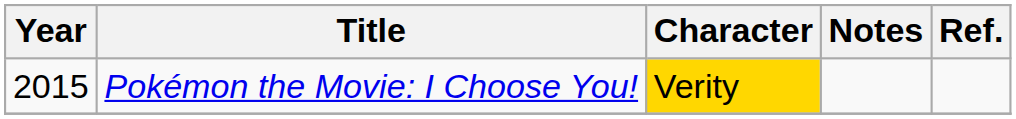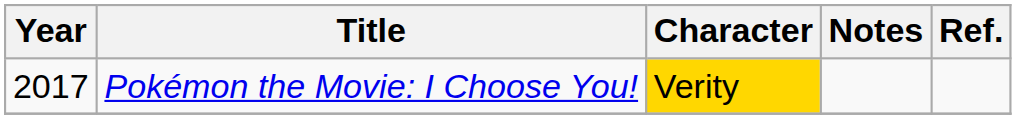Pokémon the Movie: I Choose You! | Year: 2015 -> 2017
